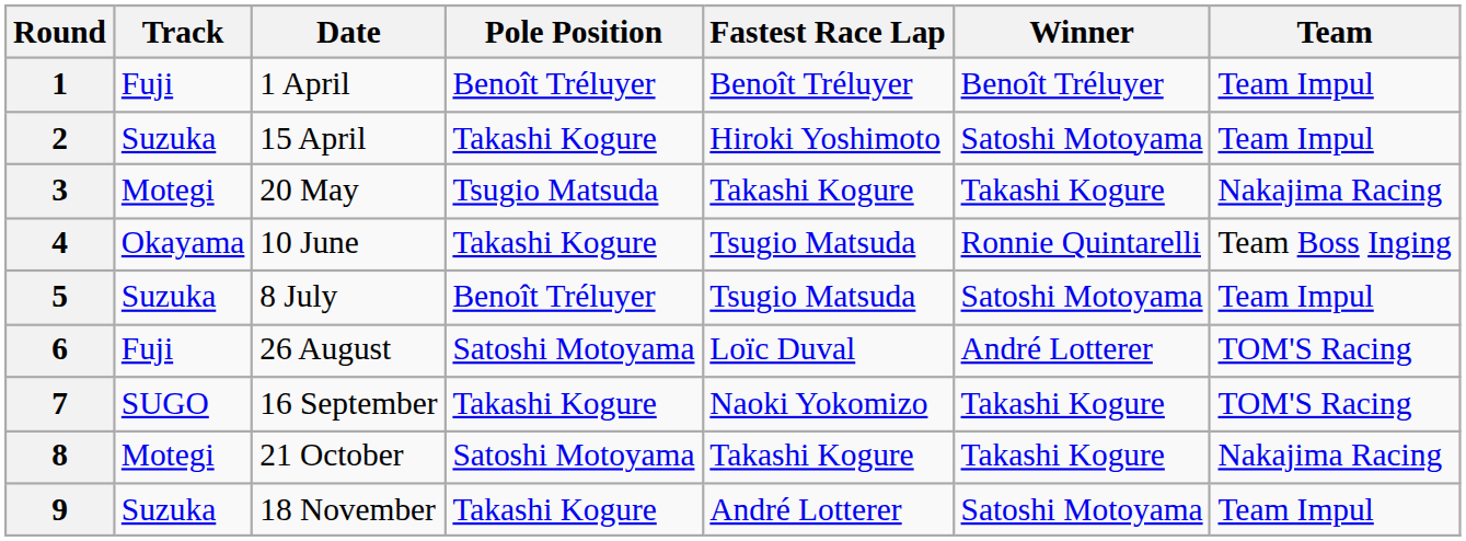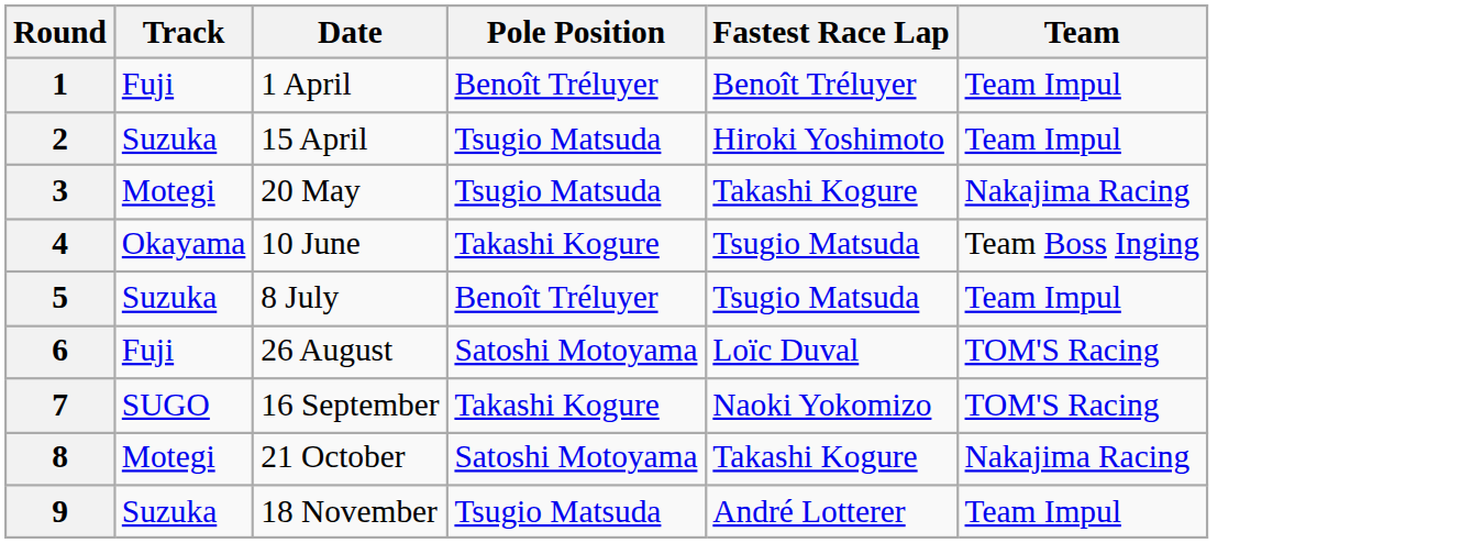- column: Winner | Benoît Tréluyer | Satoshi Motoyama | Takashi Kogure | Ronnie Quintarelli | Satoshi Motoyama | André Lotterer | Takashi Kogure | Takashi Kogure | Satoshi Motoyama
2 | Pole Position: Takashi Kogure -> Tsugio Matsuda
9 | Pole Position: Takashi Kogure -> Tsugio Matsuda
